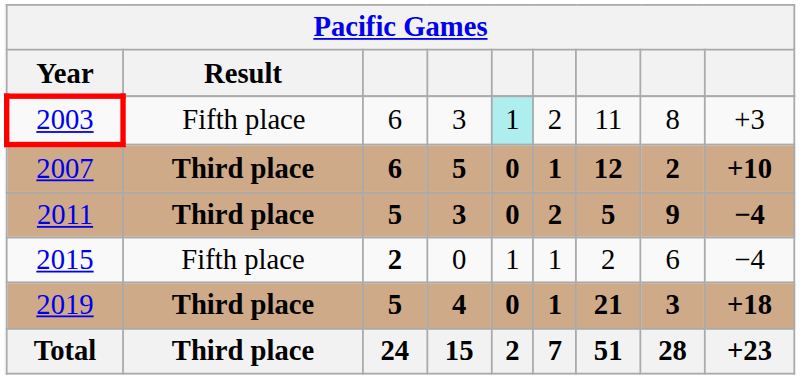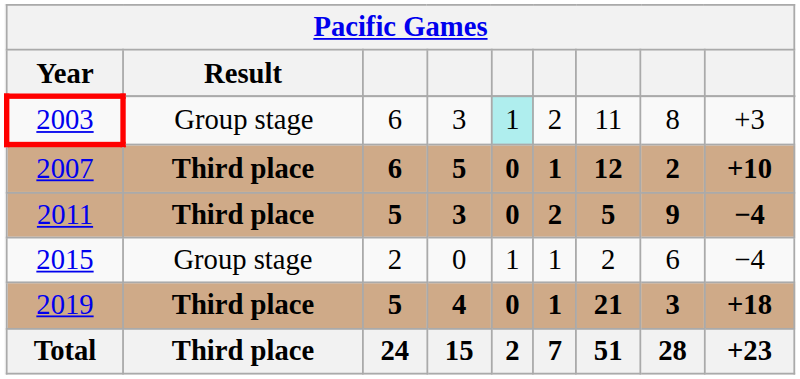2003 | Result: Fifth place -> Group stage
2015 | Result: Fifth place -> Group stage
2015 | column 3: bold -> normal
